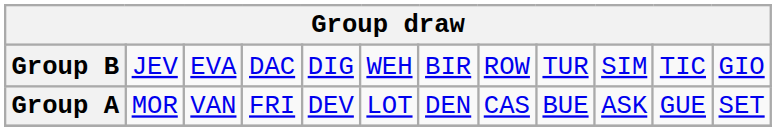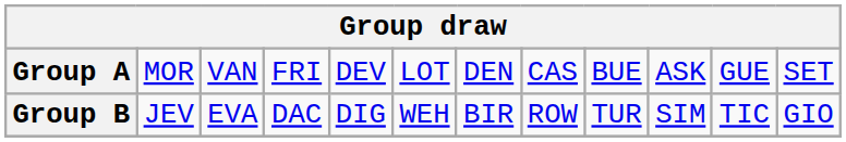rows swapped: Group A <-> Group B
